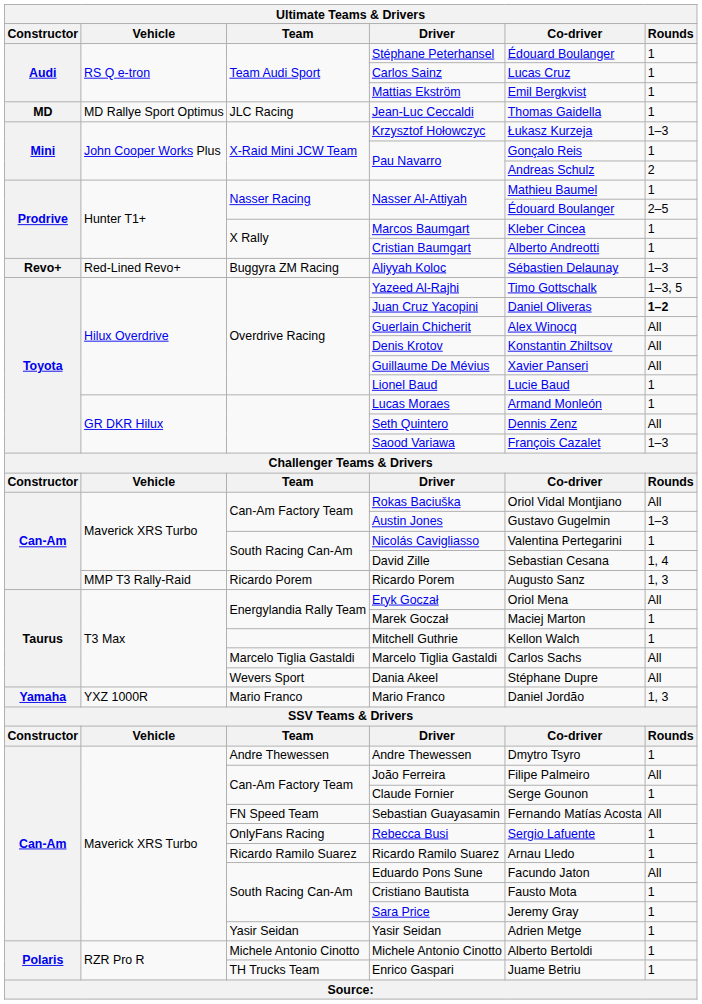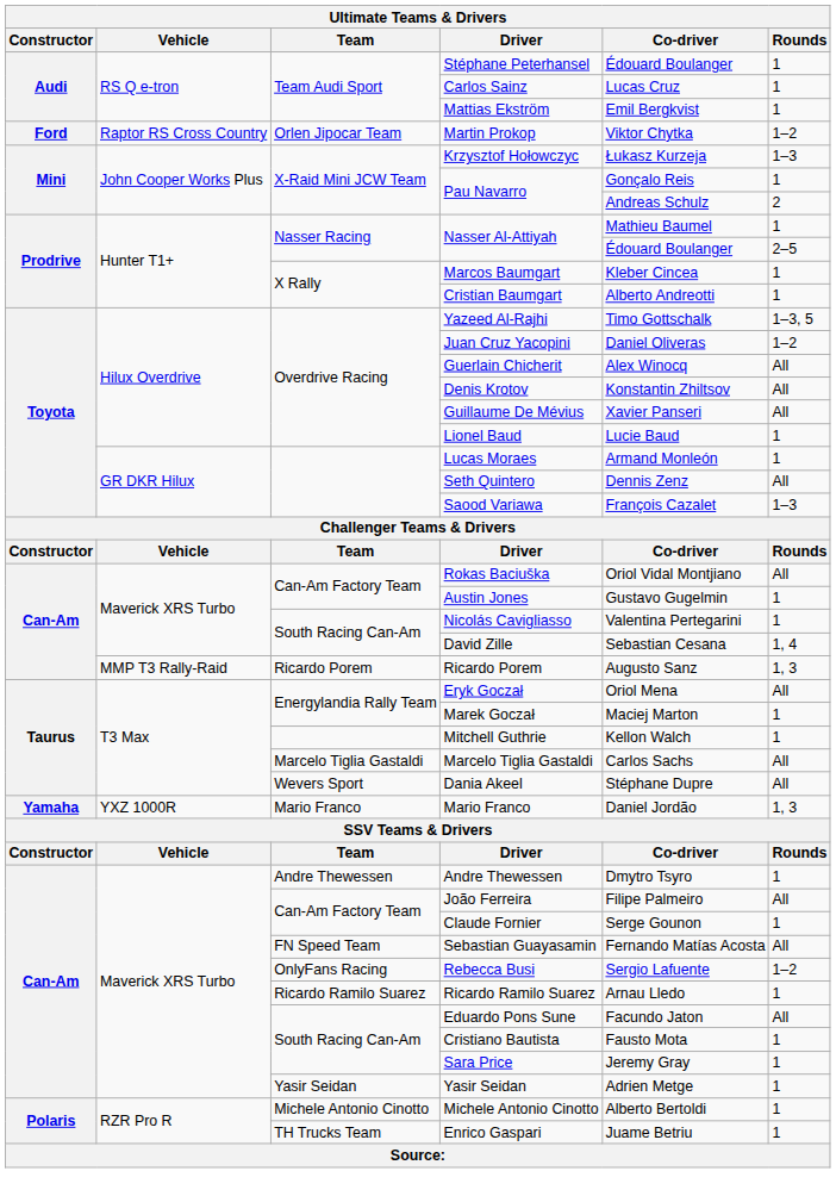+ row: Ford | Raptor RS Cross Country | Orlen Jipocar Team | Martin Prokop | Viktor Chytka | 1–2
- row: MD | MD Rallye Sport Optimus | JLC Racing | Jean-Luc Ceccaldi | Thomas Gaidella | 1
- row: Revo+ | Red-Lined Revo+ | Buggyra ZM Racing | Aliyyah Koloc | Sébastien Delaunay | 1–3
Juan Cruz Yacopini | Rounds: bold -> normal
Austin Jones | Rounds: 1–3 -> 1
Rebecca Busi | Rounds: 1 -> 1–2
